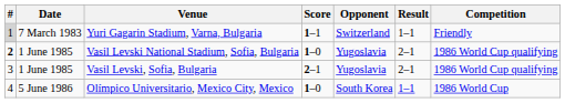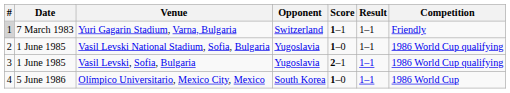columns swapped: Opponent <-> Score
Vasil Levski National Stadium, Sofia, Bulgaria | #: bold -> normal
Vasil Levski National Stadium, Sofia, Bulgaria | Result: 2–1 -> 1–1
Vasil Levski, Sofia, Bulgaria | Result: 2–1 -> 1–1
